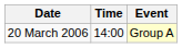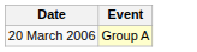- column: Time | 14:00
